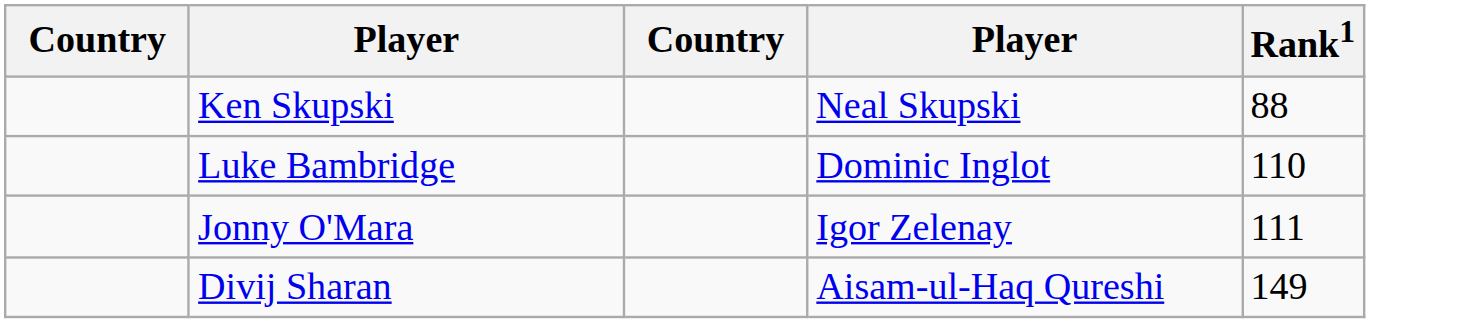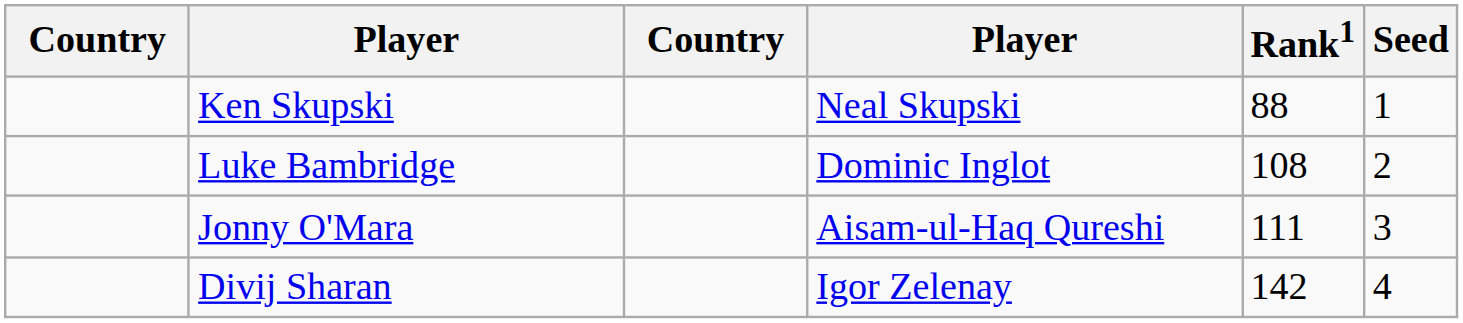+ column: Seed | 1 | 2 | 3 | 4
Luke Bambridge | Rank1: 110 -> 108
Jonny O'Mara | column 4: Igor Zelenay -> Aisam-ul-Haq Qureshi
Divij Sharan | column 4: Aisam-ul-Haq Qureshi -> Igor Zelenay
Divij Sharan | Rank1: 149 -> 142
